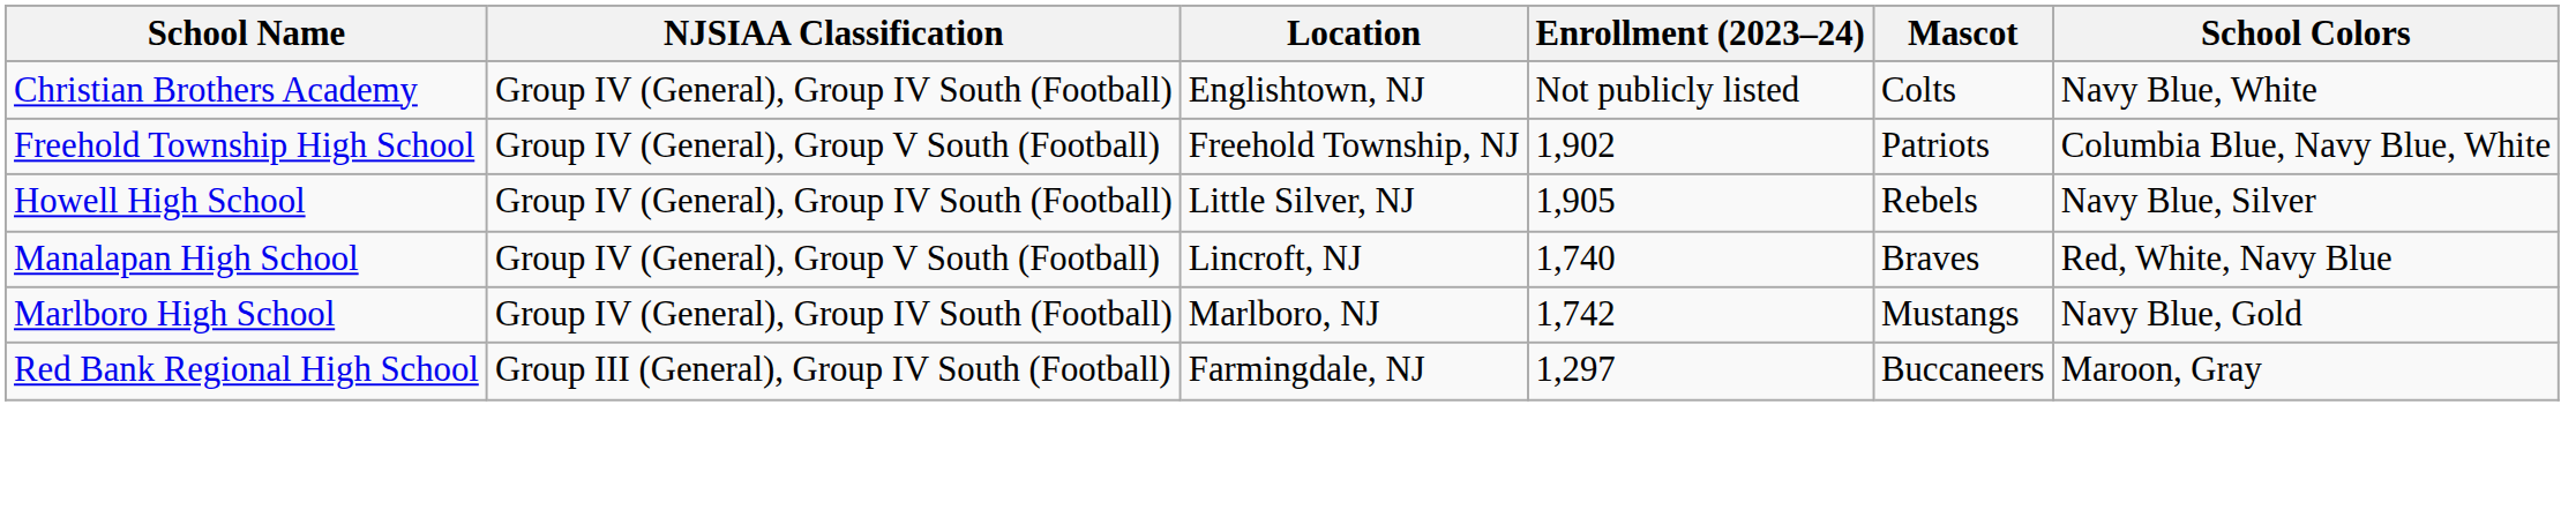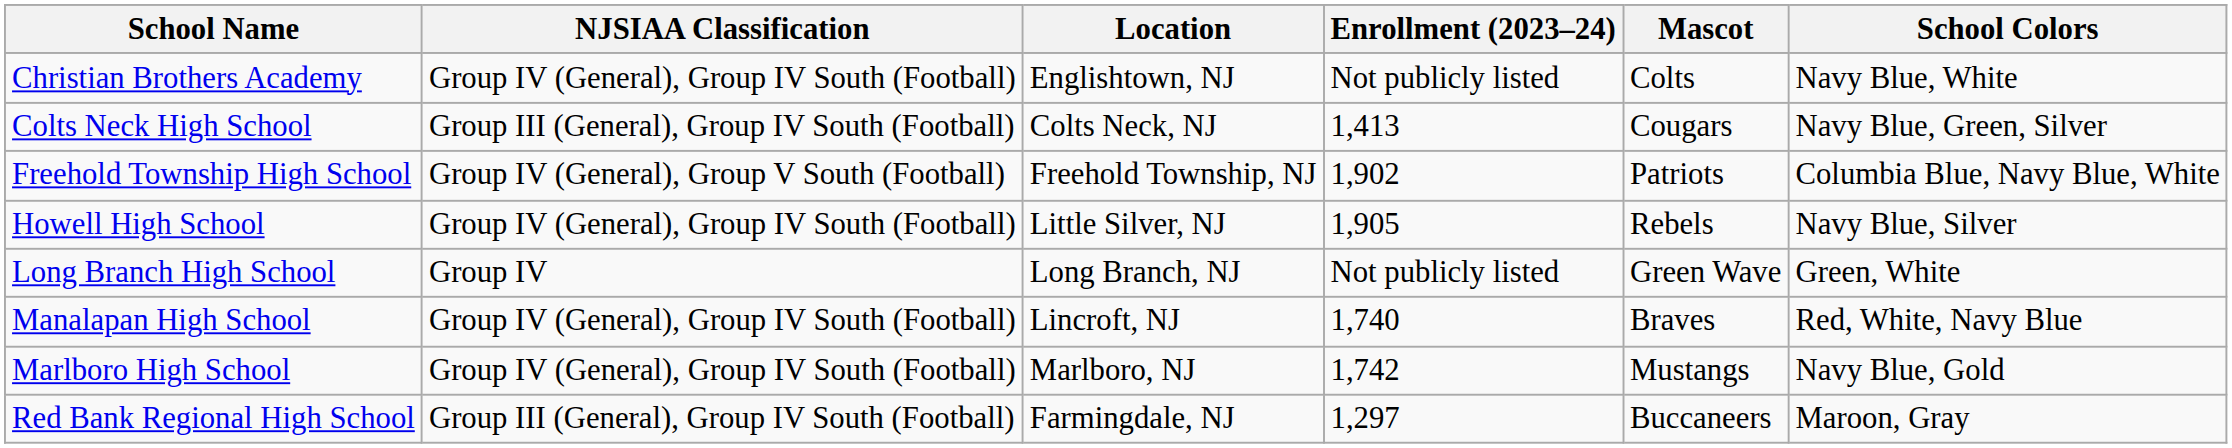+ row: Colts Neck High School | Group III (General), Group IV South (Football) | Colts Neck, NJ | 1,413 | Cougars | Navy Blue, Green, Silver
+ row: Long Branch High School | Group IV | Long Branch, NJ | Not publicly listed | Green Wave | Green, White
Manalapan High School | NJSIAA Classification: Group IV (General), Group V South (Football) -> Group IV (General), Group IV South (Football)
